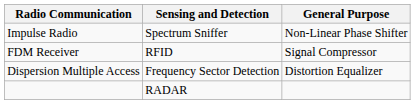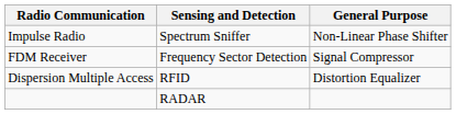FDM Receiver | Sensing and Detection: RFID -> Frequency Sector Detection
Dispersion Multiple Access | Sensing and Detection: Frequency Sector Detection -> RFID
